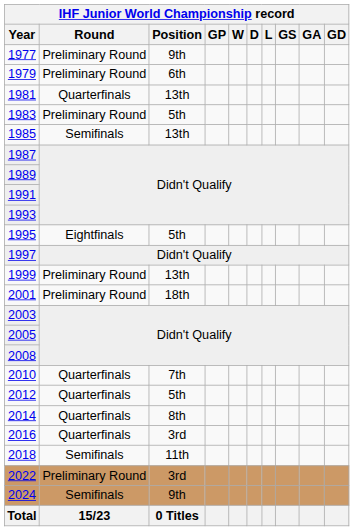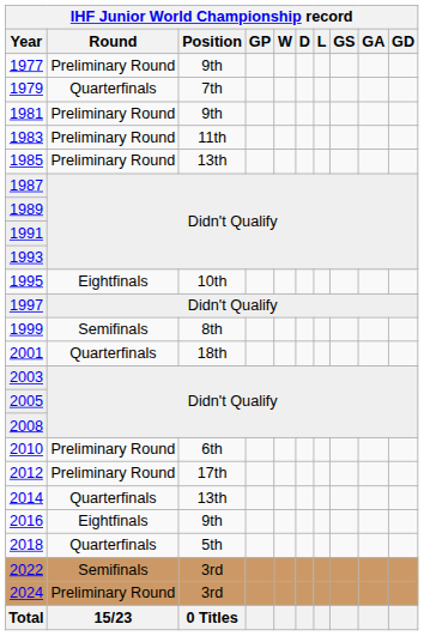1979 | IHF Junior World Championship record / Round: Preliminary Round -> Quarterfinals
1979 | IHF Junior World Championship record / Position: 6th -> 7th
1981 | IHF Junior World Championship record / Round: Quarterfinals -> Preliminary Round
1981 | IHF Junior World Championship record / Position: 13th -> 9th
1983 | IHF Junior World Championship record / Position: 5th -> 11th
1985 | IHF Junior World Championship record / Round: Semifinals -> Preliminary Round
1995 | IHF Junior World Championship record / Position: 5th -> 10th
1999 | IHF Junior World Championship record / Round: Preliminary Round -> Semifinals
1999 | IHF Junior World Championship record / Position: 13th -> 8th
2001 | IHF Junior World Championship record / Round: Preliminary Round -> Quarterfinals
2010 | IHF Junior World Championship record / Round: Quarterfinals -> Preliminary Round
2010 | IHF Junior World Championship record / Position: 7th -> 6th
2012 | IHF Junior World Championship record / Round: Quarterfinals -> Preliminary Round
2012 | IHF Junior World Championship record / Position: 5th -> 17th
2014 | IHF Junior World Championship record / Position: 8th -> 13th
2016 | IHF Junior World Championship record / Round: Quarterfinals -> Eightfinals
2016 | IHF Junior World Championship record / Position: 3rd -> 9th
2018 | IHF Junior World Championship record / Round: Semifinals -> Quarterfinals
2018 | IHF Junior World Championship record / Position: 11th -> 5th
2022 | IHF Junior World Championship record / Round: Preliminary Round -> Semifinals
2024 | IHF Junior World Championship record / Round: Semifinals -> Preliminary Round
2024 | IHF Junior World Championship record / Position: 9th -> 3rd
